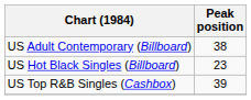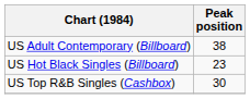US Top R&B Singles (Cashbox) | Peak position: 39 -> 30
